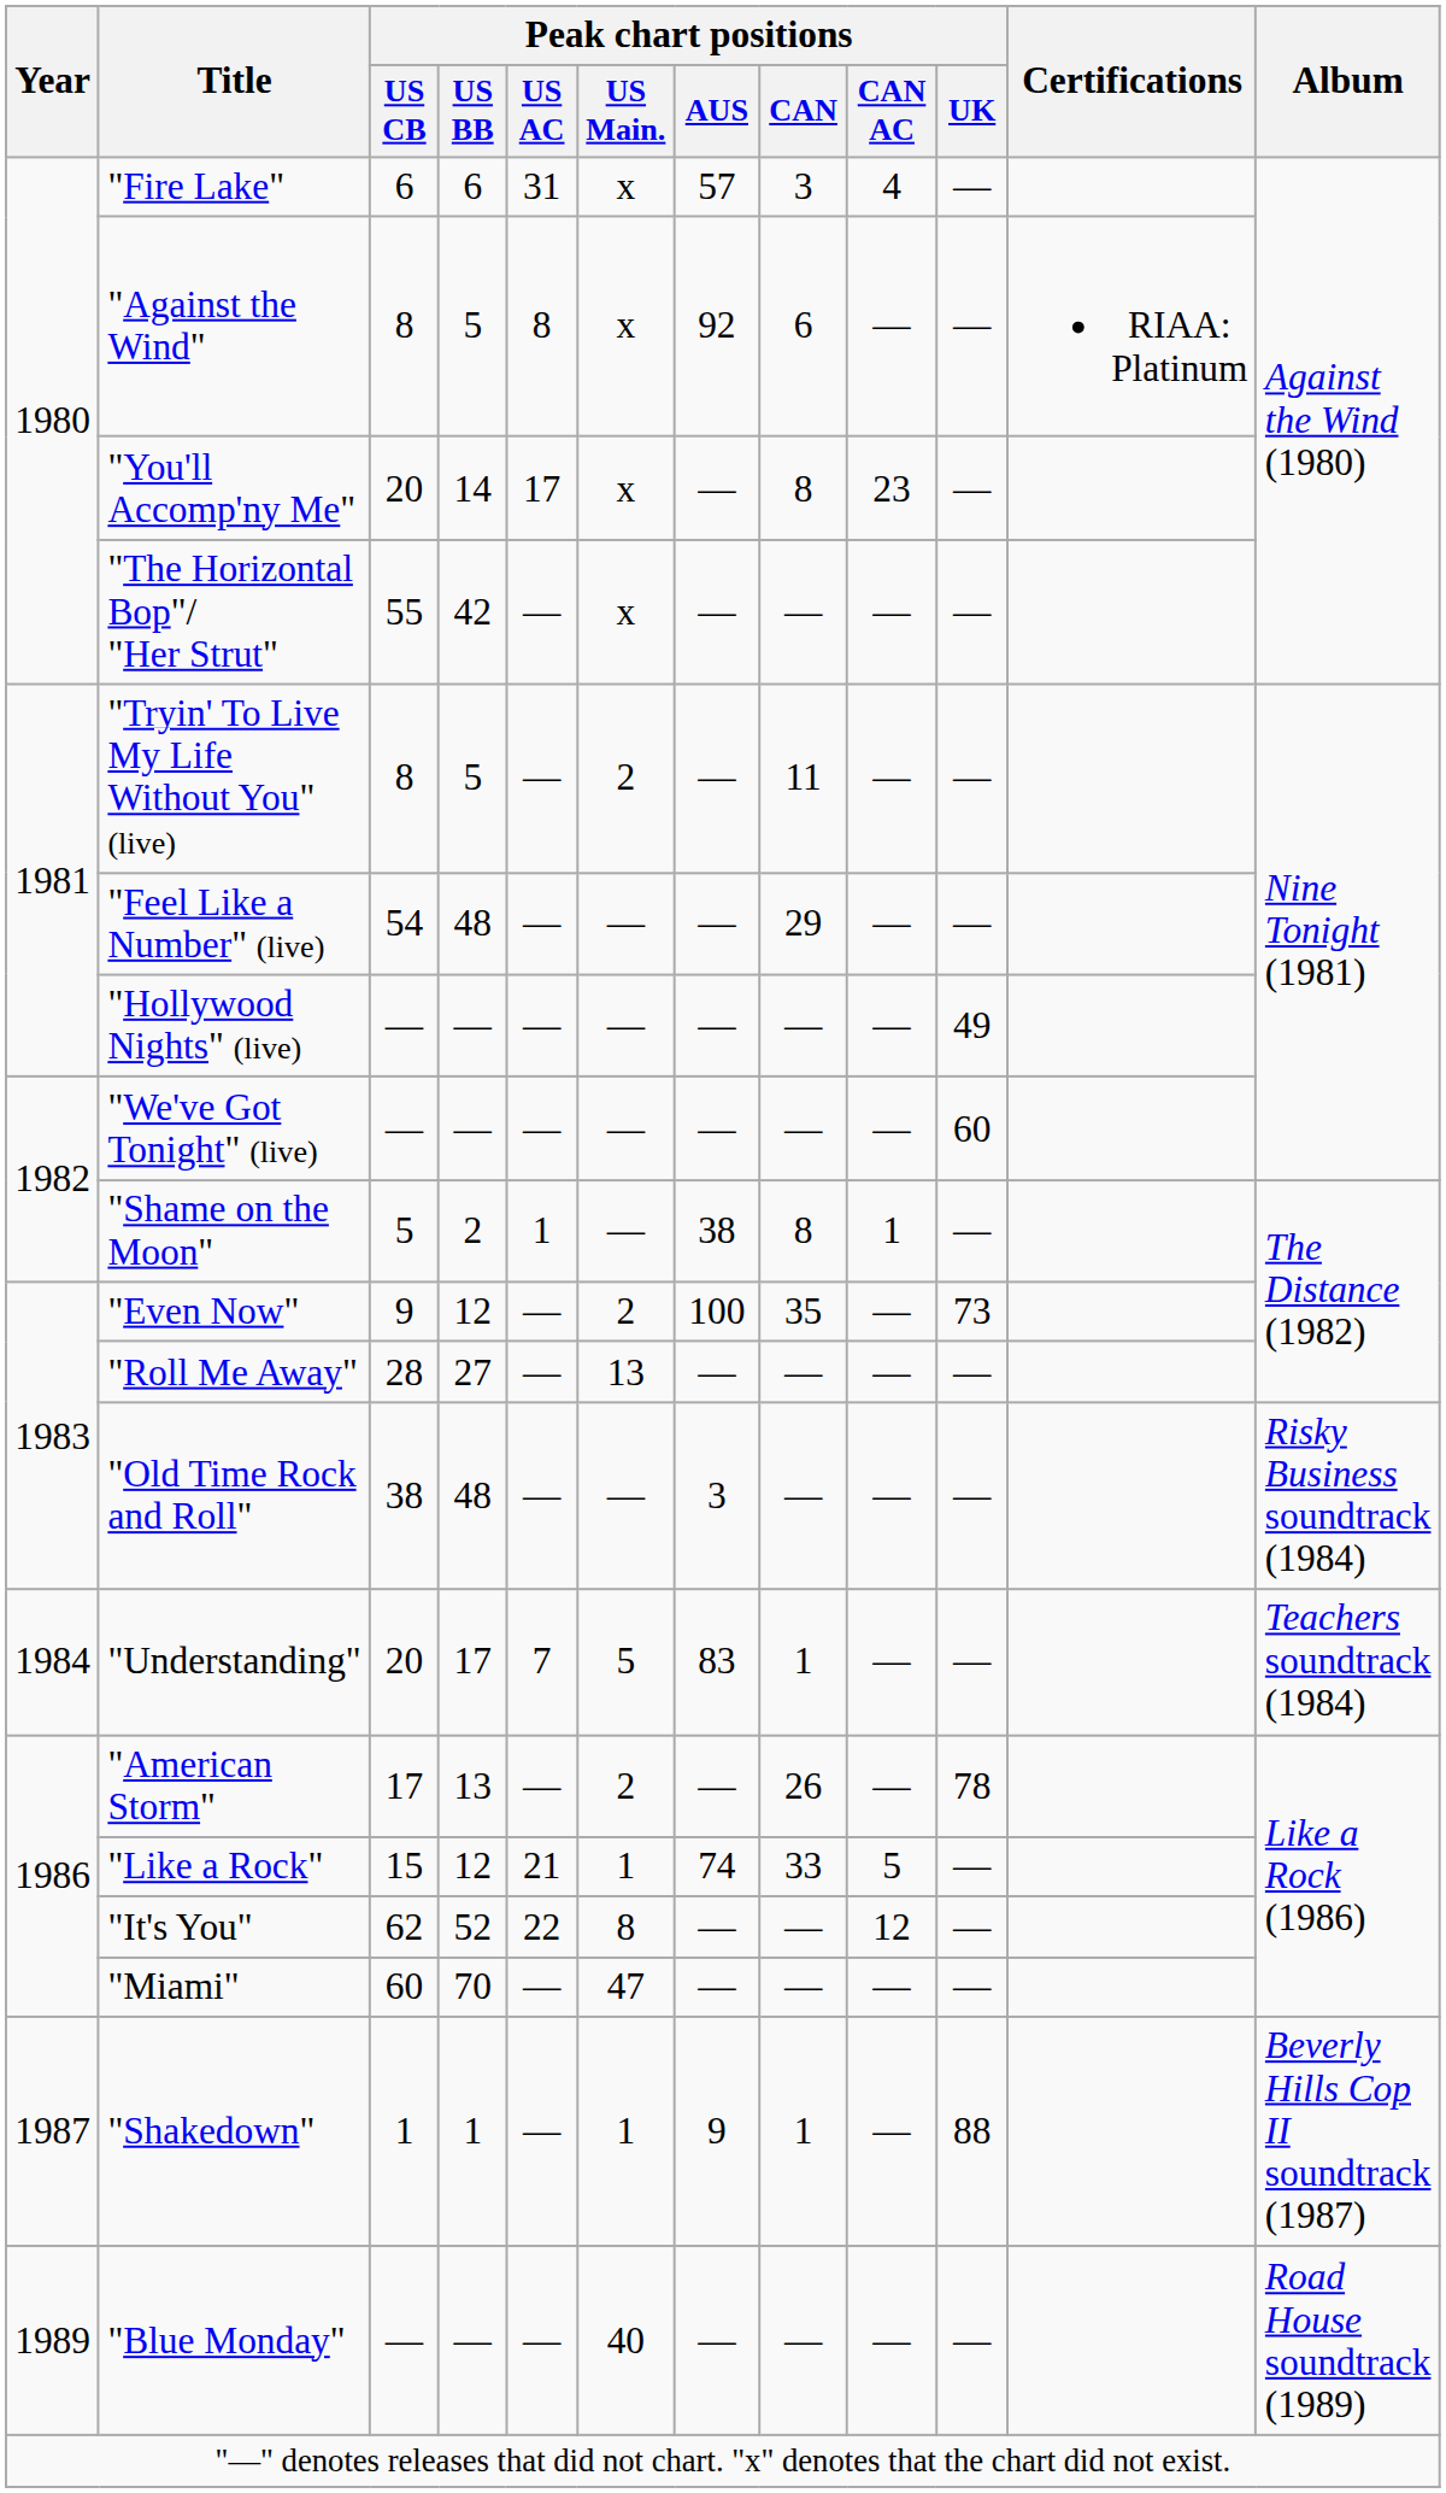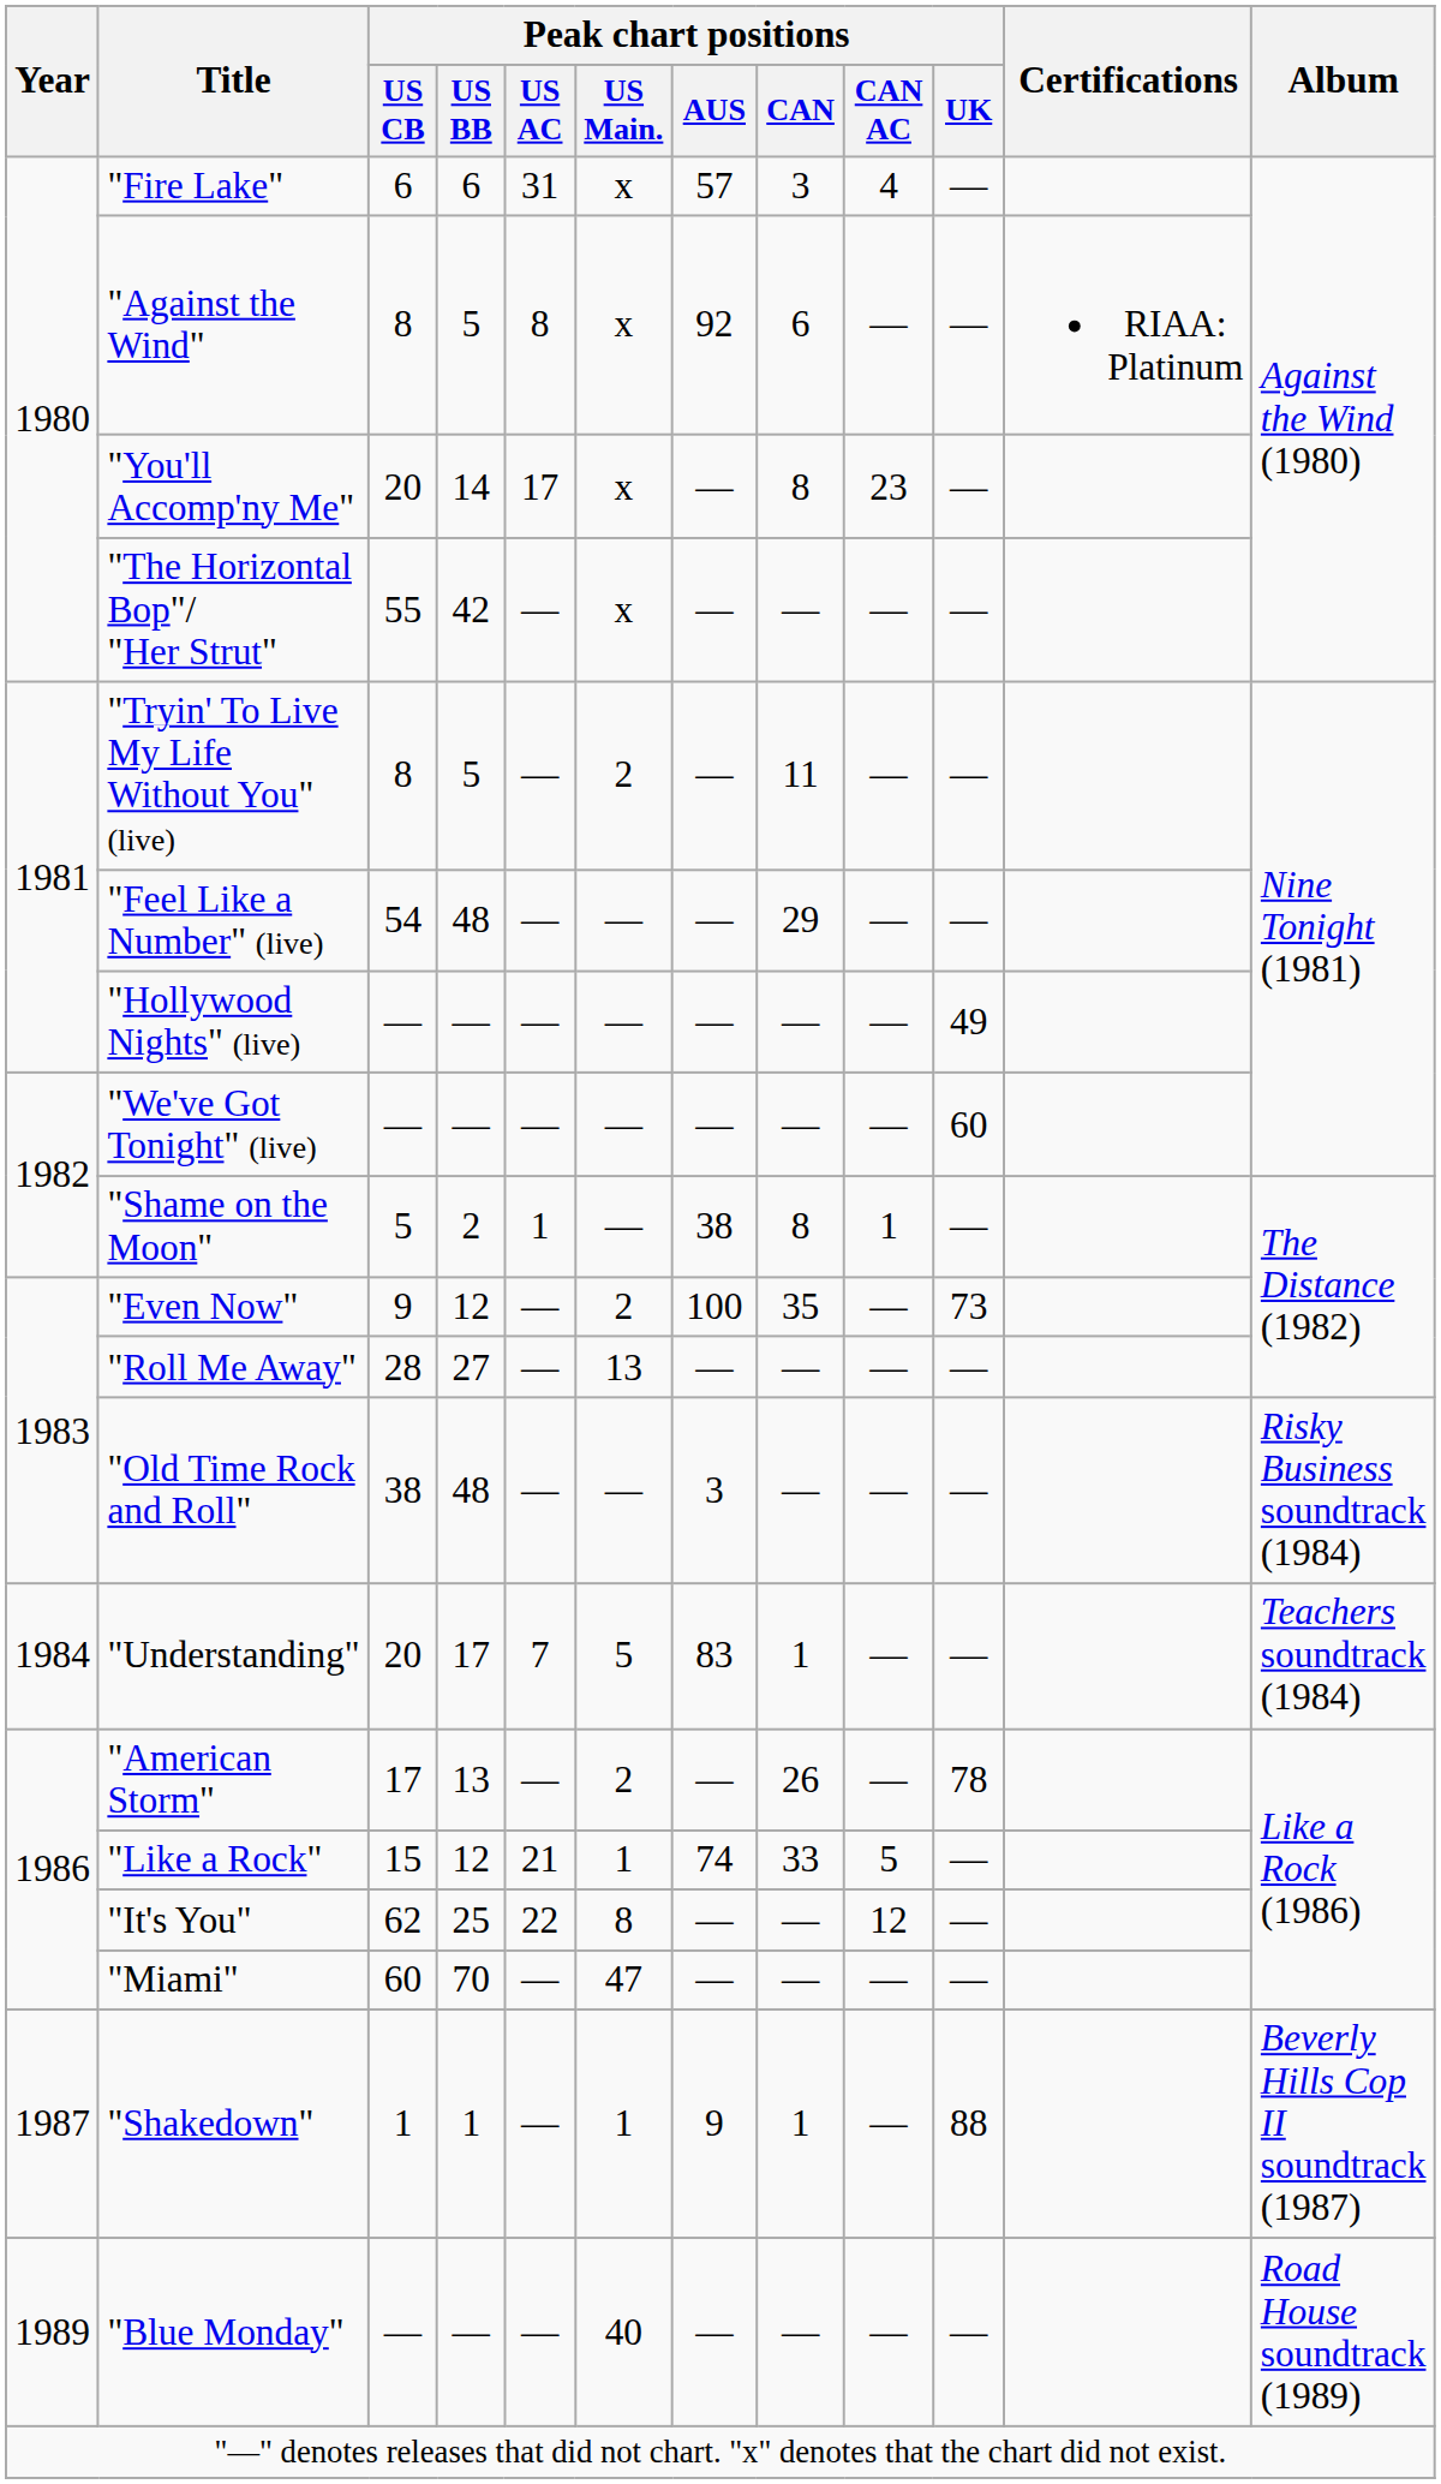"It's You" | Peak chart positions / US BB: 52 -> 25
